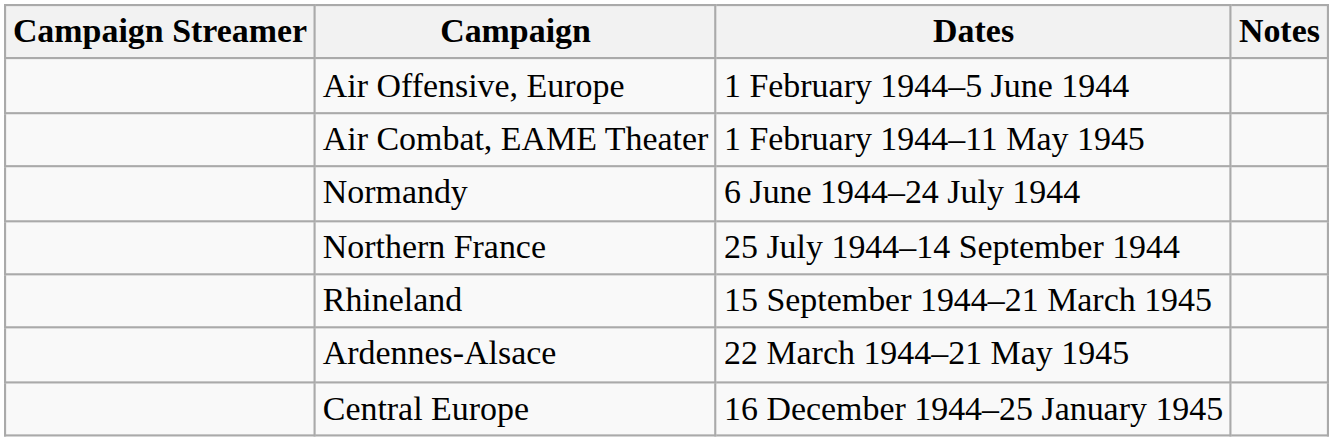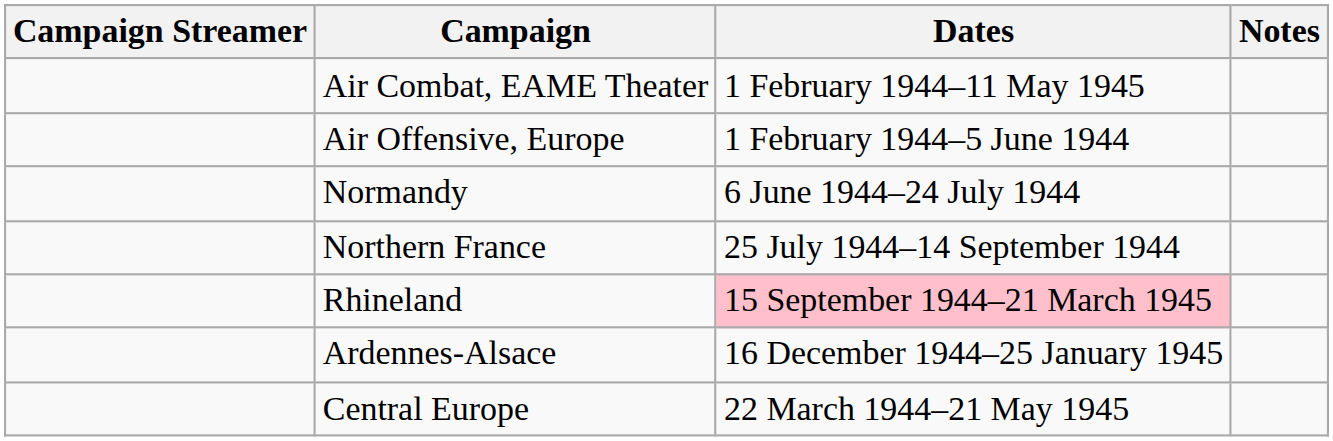rows swapped: Air Offensive, Europe <-> Air Combat, EAME Theater
Rhineland | Dates: no background -> pink background
Ardennes-Alsace | Dates: 22 March 1944–21 May 1945 -> 16 December 1944–25 January 1945
Central Europe | Dates: 16 December 1944–25 January 1945 -> 22 March 1944–21 May 1945
